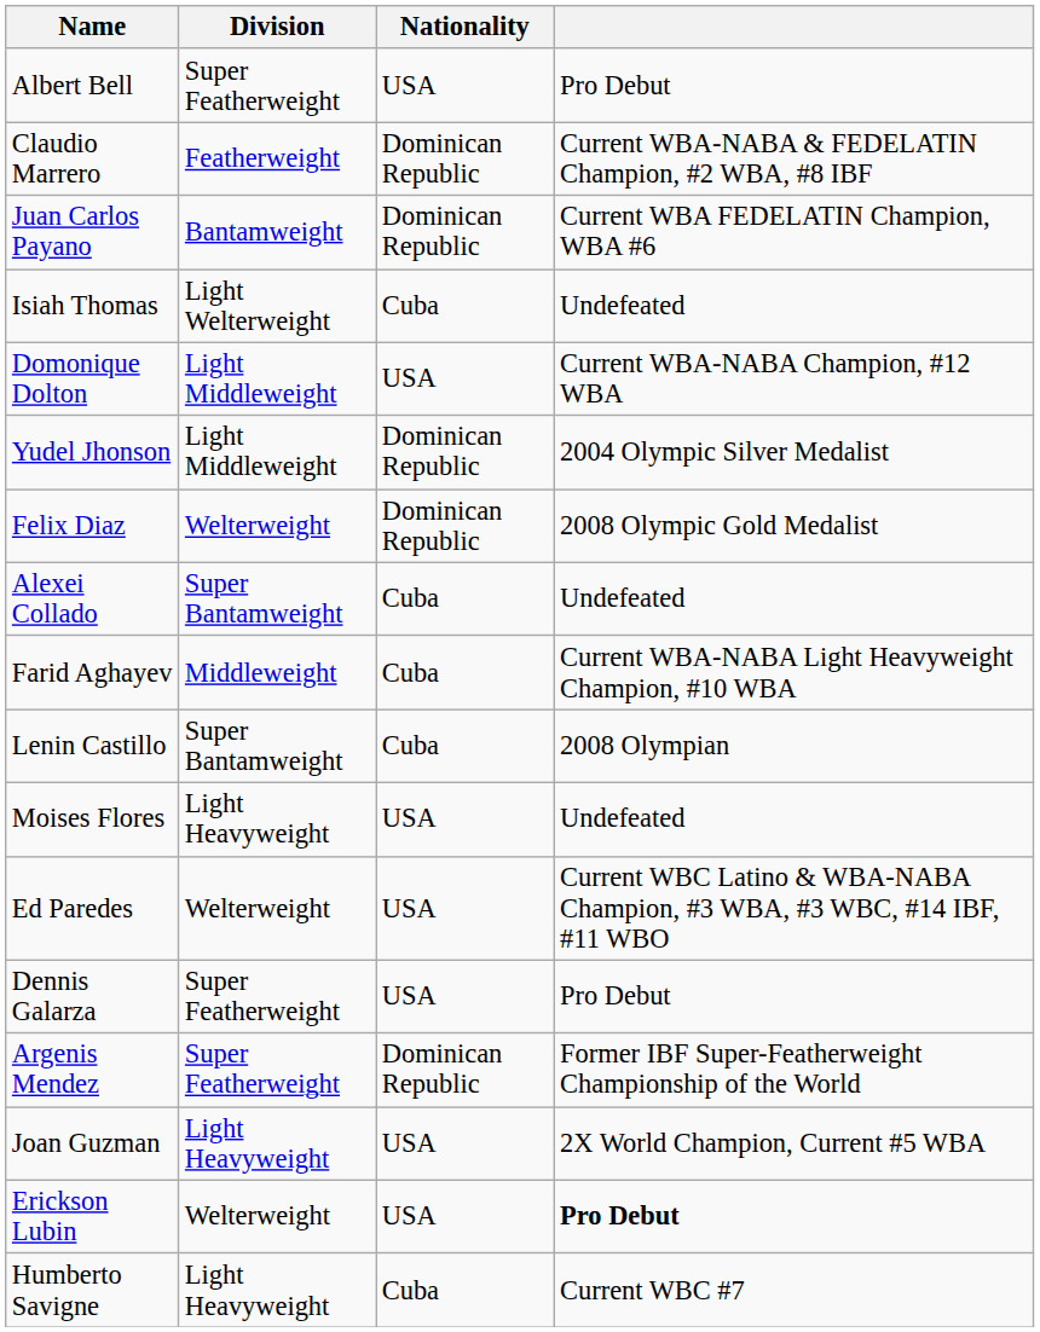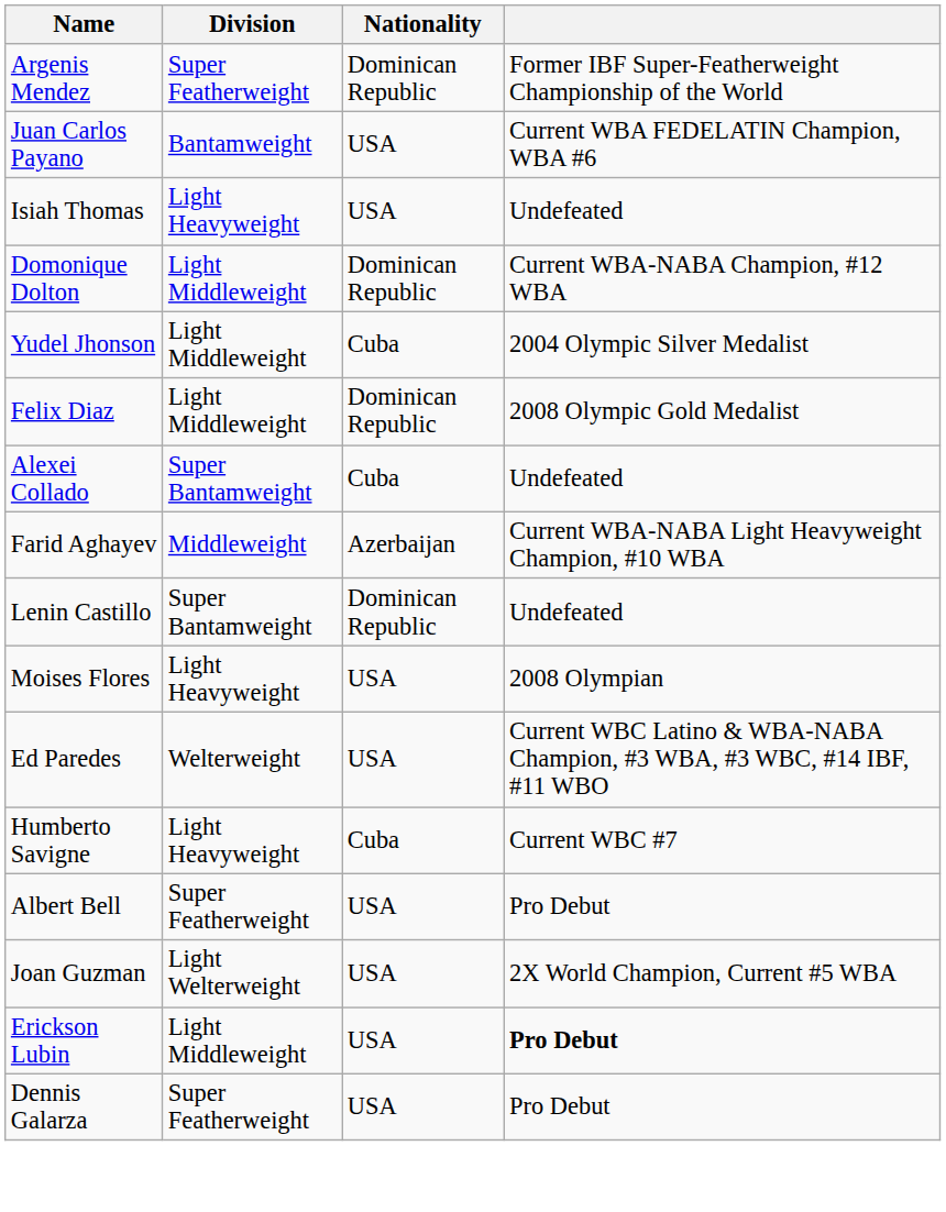rows swapped: Argenis Mendez <-> Albert Bell
- row: Claudio Marrero | Featherweight | Dominican Republic | Current WBA-NABA & FEDELATIN Champion, #2 WBA, #8 IBF
Juan Carlos Payano | Nationality: Dominican Republic -> USA
Isiah Thomas | Division: Light Welterweight -> Light Heavyweight
Isiah Thomas | Nationality: Cuba -> USA
Domonique Dolton | Nationality: USA -> Dominican Republic
Yudel Jhonson | Nationality: Dominican Republic -> Cuba
Felix Diaz | Division: Welterweight -> Light Middleweight
Farid Aghayev | Nationality: Cuba -> Azerbaijan
Lenin Castillo | Nationality: Cuba -> Dominican Republic
Lenin Castillo | column 4: 2008 Olympian -> Undefeated
Moises Flores | column 4: Undefeated -> 2008 Olympian
rows swapped: Humberto Savigne <-> Dennis Galarza
Joan Guzman | Division: Light Heavyweight -> Light Welterweight
Erickson Lubin | Division: Welterweight -> Light Middleweight
